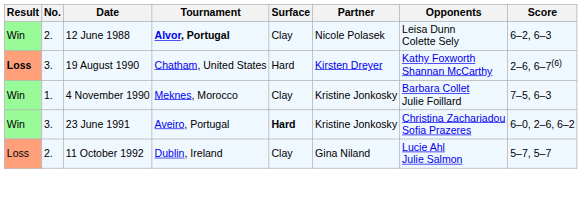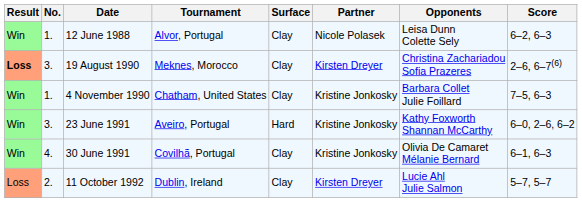12 June 1988 | No.: 2. -> 1.
12 June 1988 | Tournament: bold -> normal
19 August 1990 | Tournament: Chatham, United States -> Meknes, Morocco
19 August 1990 | Surface: Hard -> Clay
19 August 1990 | Opponents: Kathy Foxworth Shannan McCarthy -> Christina Zachariadou Sofia Prazeres
4 November 1990 | Tournament: Meknes, Morocco -> Chatham, United States
23 June 1991 | Surface: bold -> normal
23 June 1991 | Opponents: Christina Zachariadou Sofia Prazeres -> Kathy Foxworth Shannan McCarthy
+ row: Win | 4. | 30 June 1991 | Covilhã, Portugal | Clay | Kristine Jonkosky | Olivia De Camaret Mélanie Bernard | 6–1, 6–3
11 October 1992 | Partner: Gina Niland -> Kirsten Dreyer
